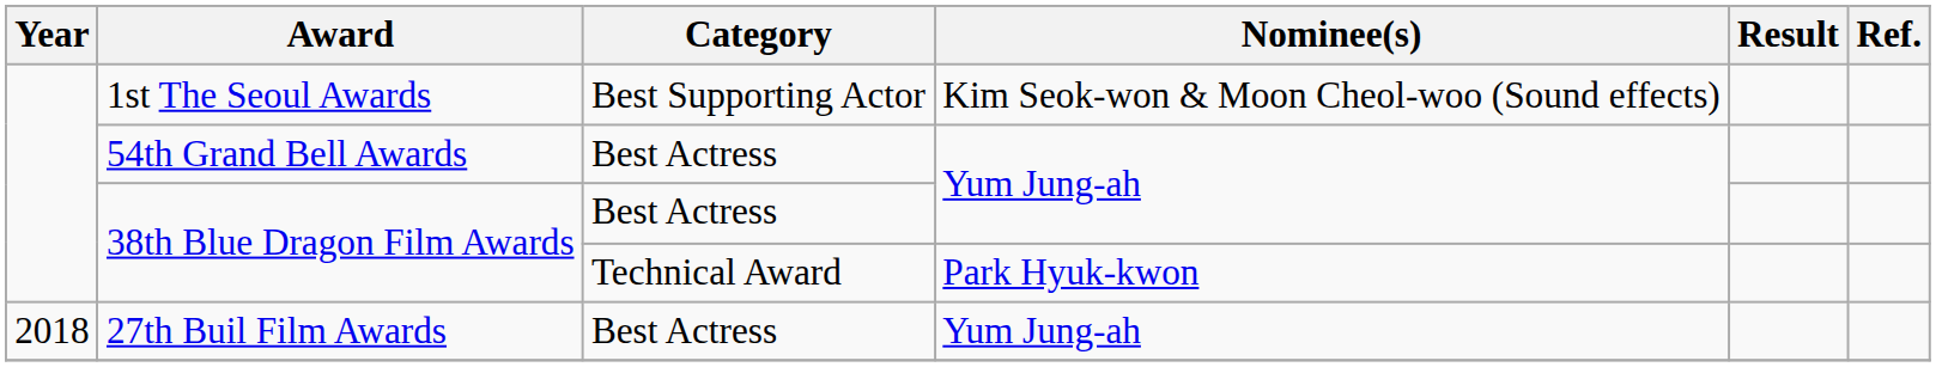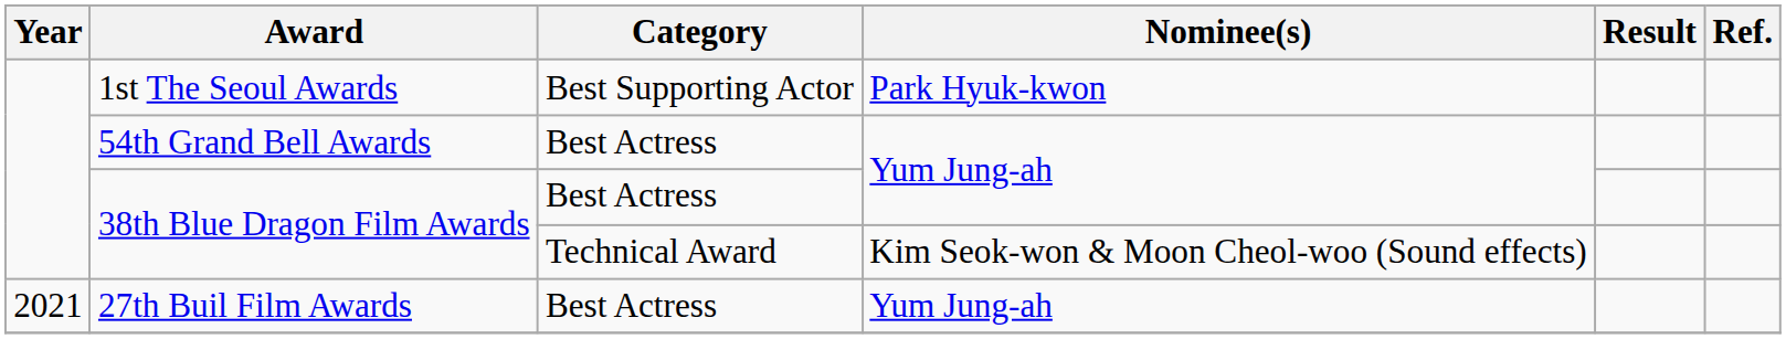1st The Seoul Awards | Nominee(s): Kim Seok-won & Moon Cheol-woo (Sound effects) -> Park Hyuk-kwon
38th Blue Dragon Film Awards / Technical Award | Nominee(s): Park Hyuk-kwon -> Kim Seok-won & Moon Cheol-woo (Sound effects)
27th Buil Film Awards | Year: 2018 -> 2021
